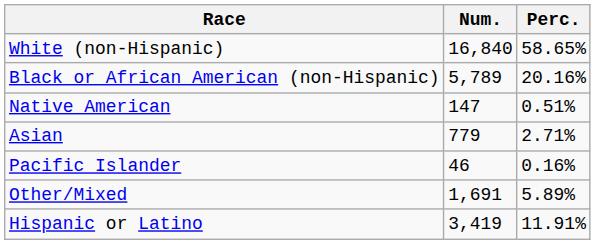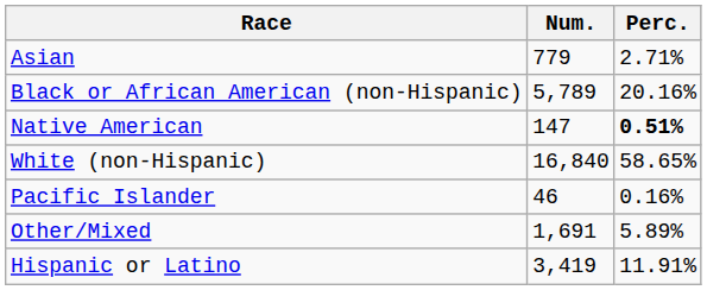rows swapped: White (non-Hispanic) <-> Asian
Native American | Perc.: normal -> bold
